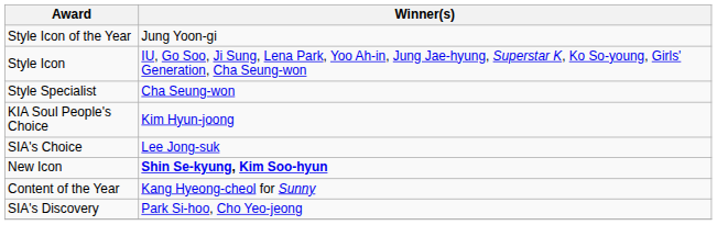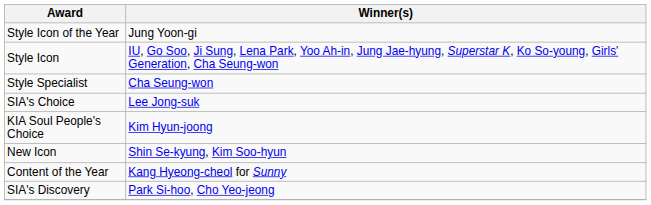rows swapped: KIA Soul People's Choice <-> SIA's Choice
New Icon | Winner(s): bold -> normal
